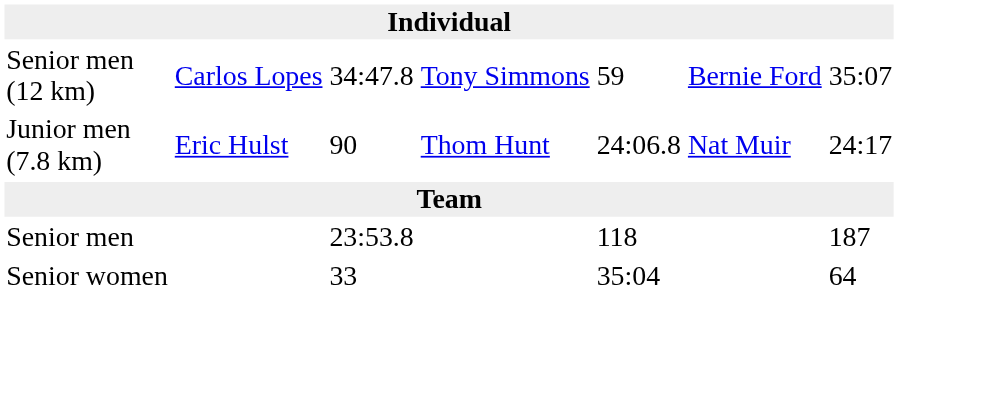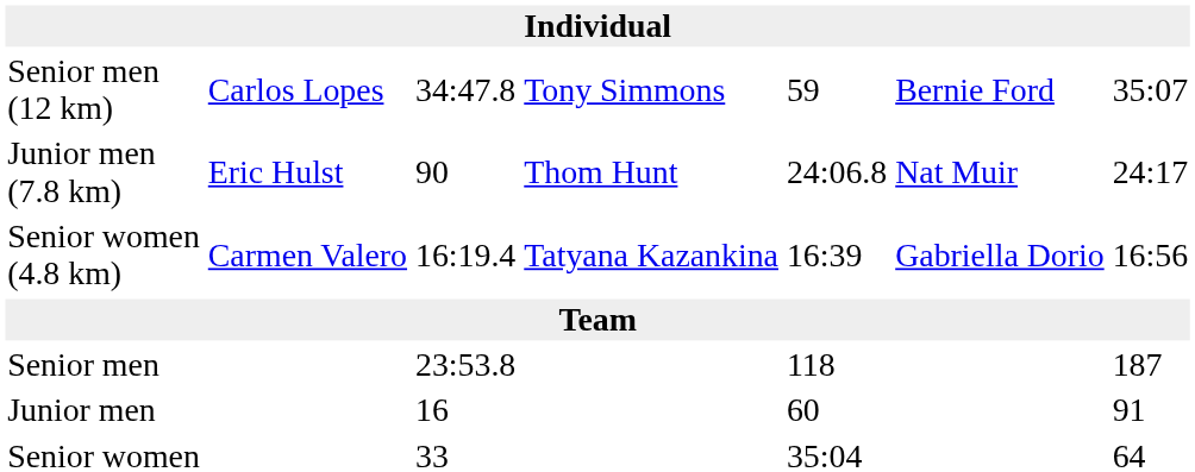+ row: Senior women (4.8 km) | Carmen Valero | 16:19.4 | Tatyana Kazankina | 16:39 | Gabriella Dorio | 16:56
+ row: Junior men | 16 | 60 | 91
